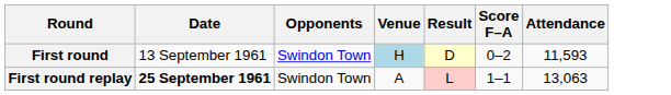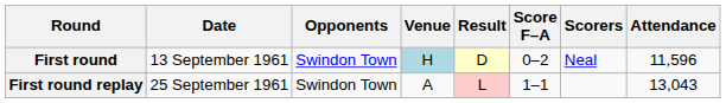+ column: Scorers | Neal
First round | Attendance: 11,593 -> 11,596
First round replay | Date: bold -> normal
First round replay | Attendance: 13,063 -> 13,043
